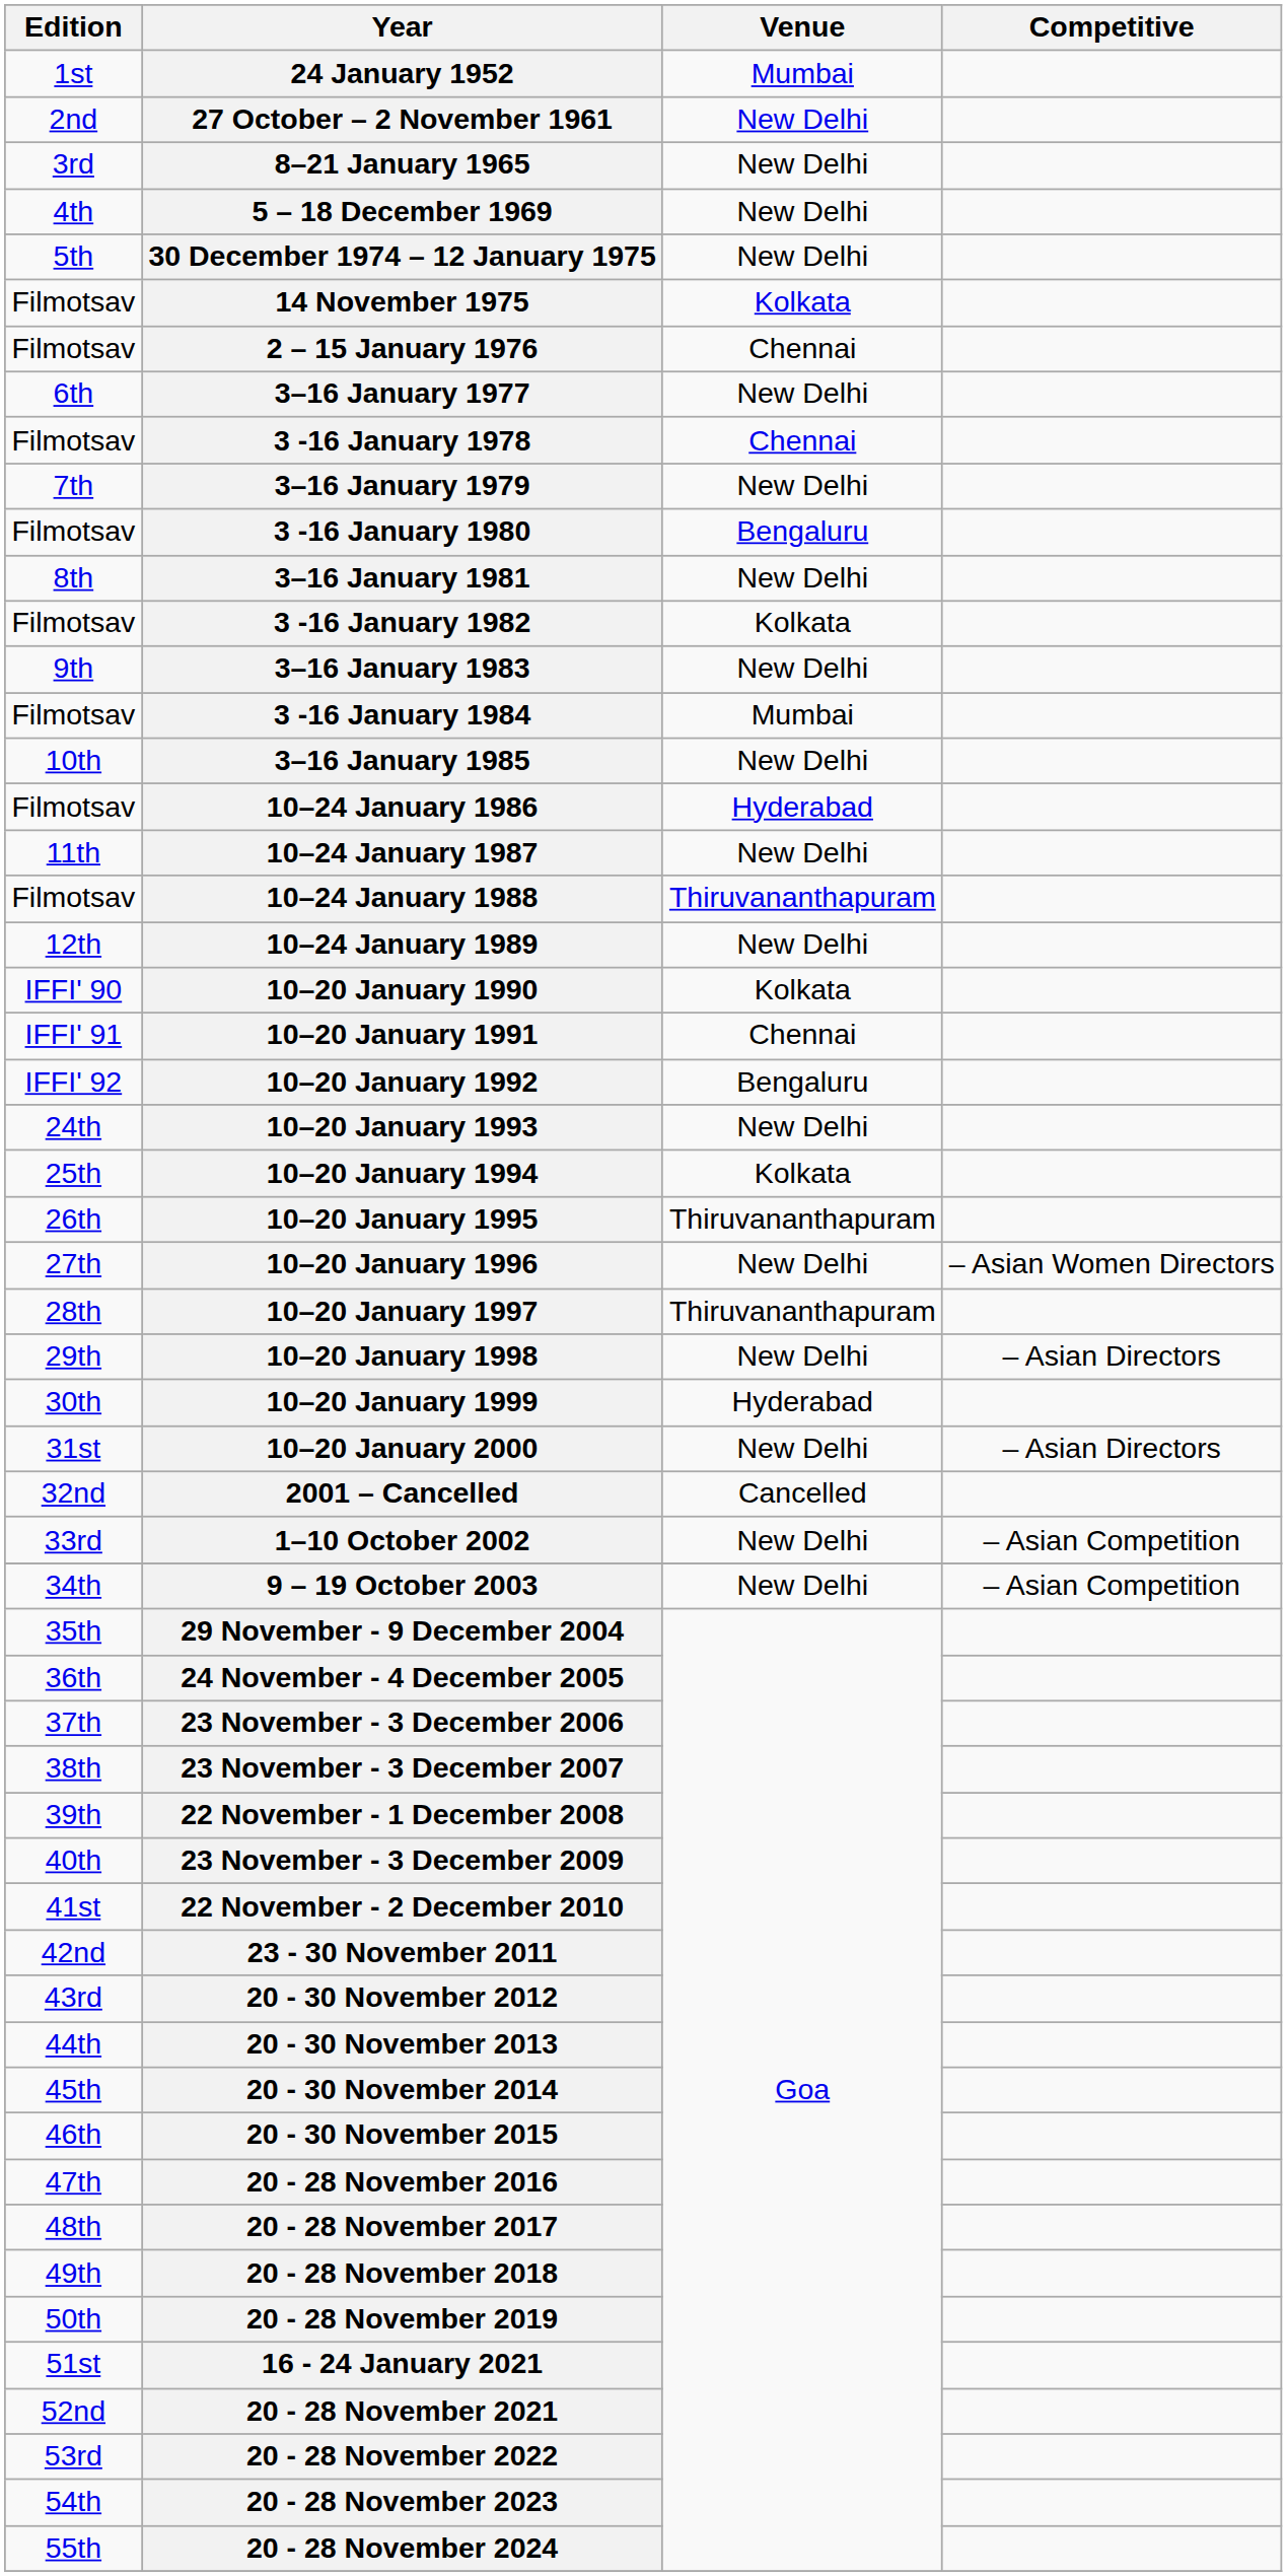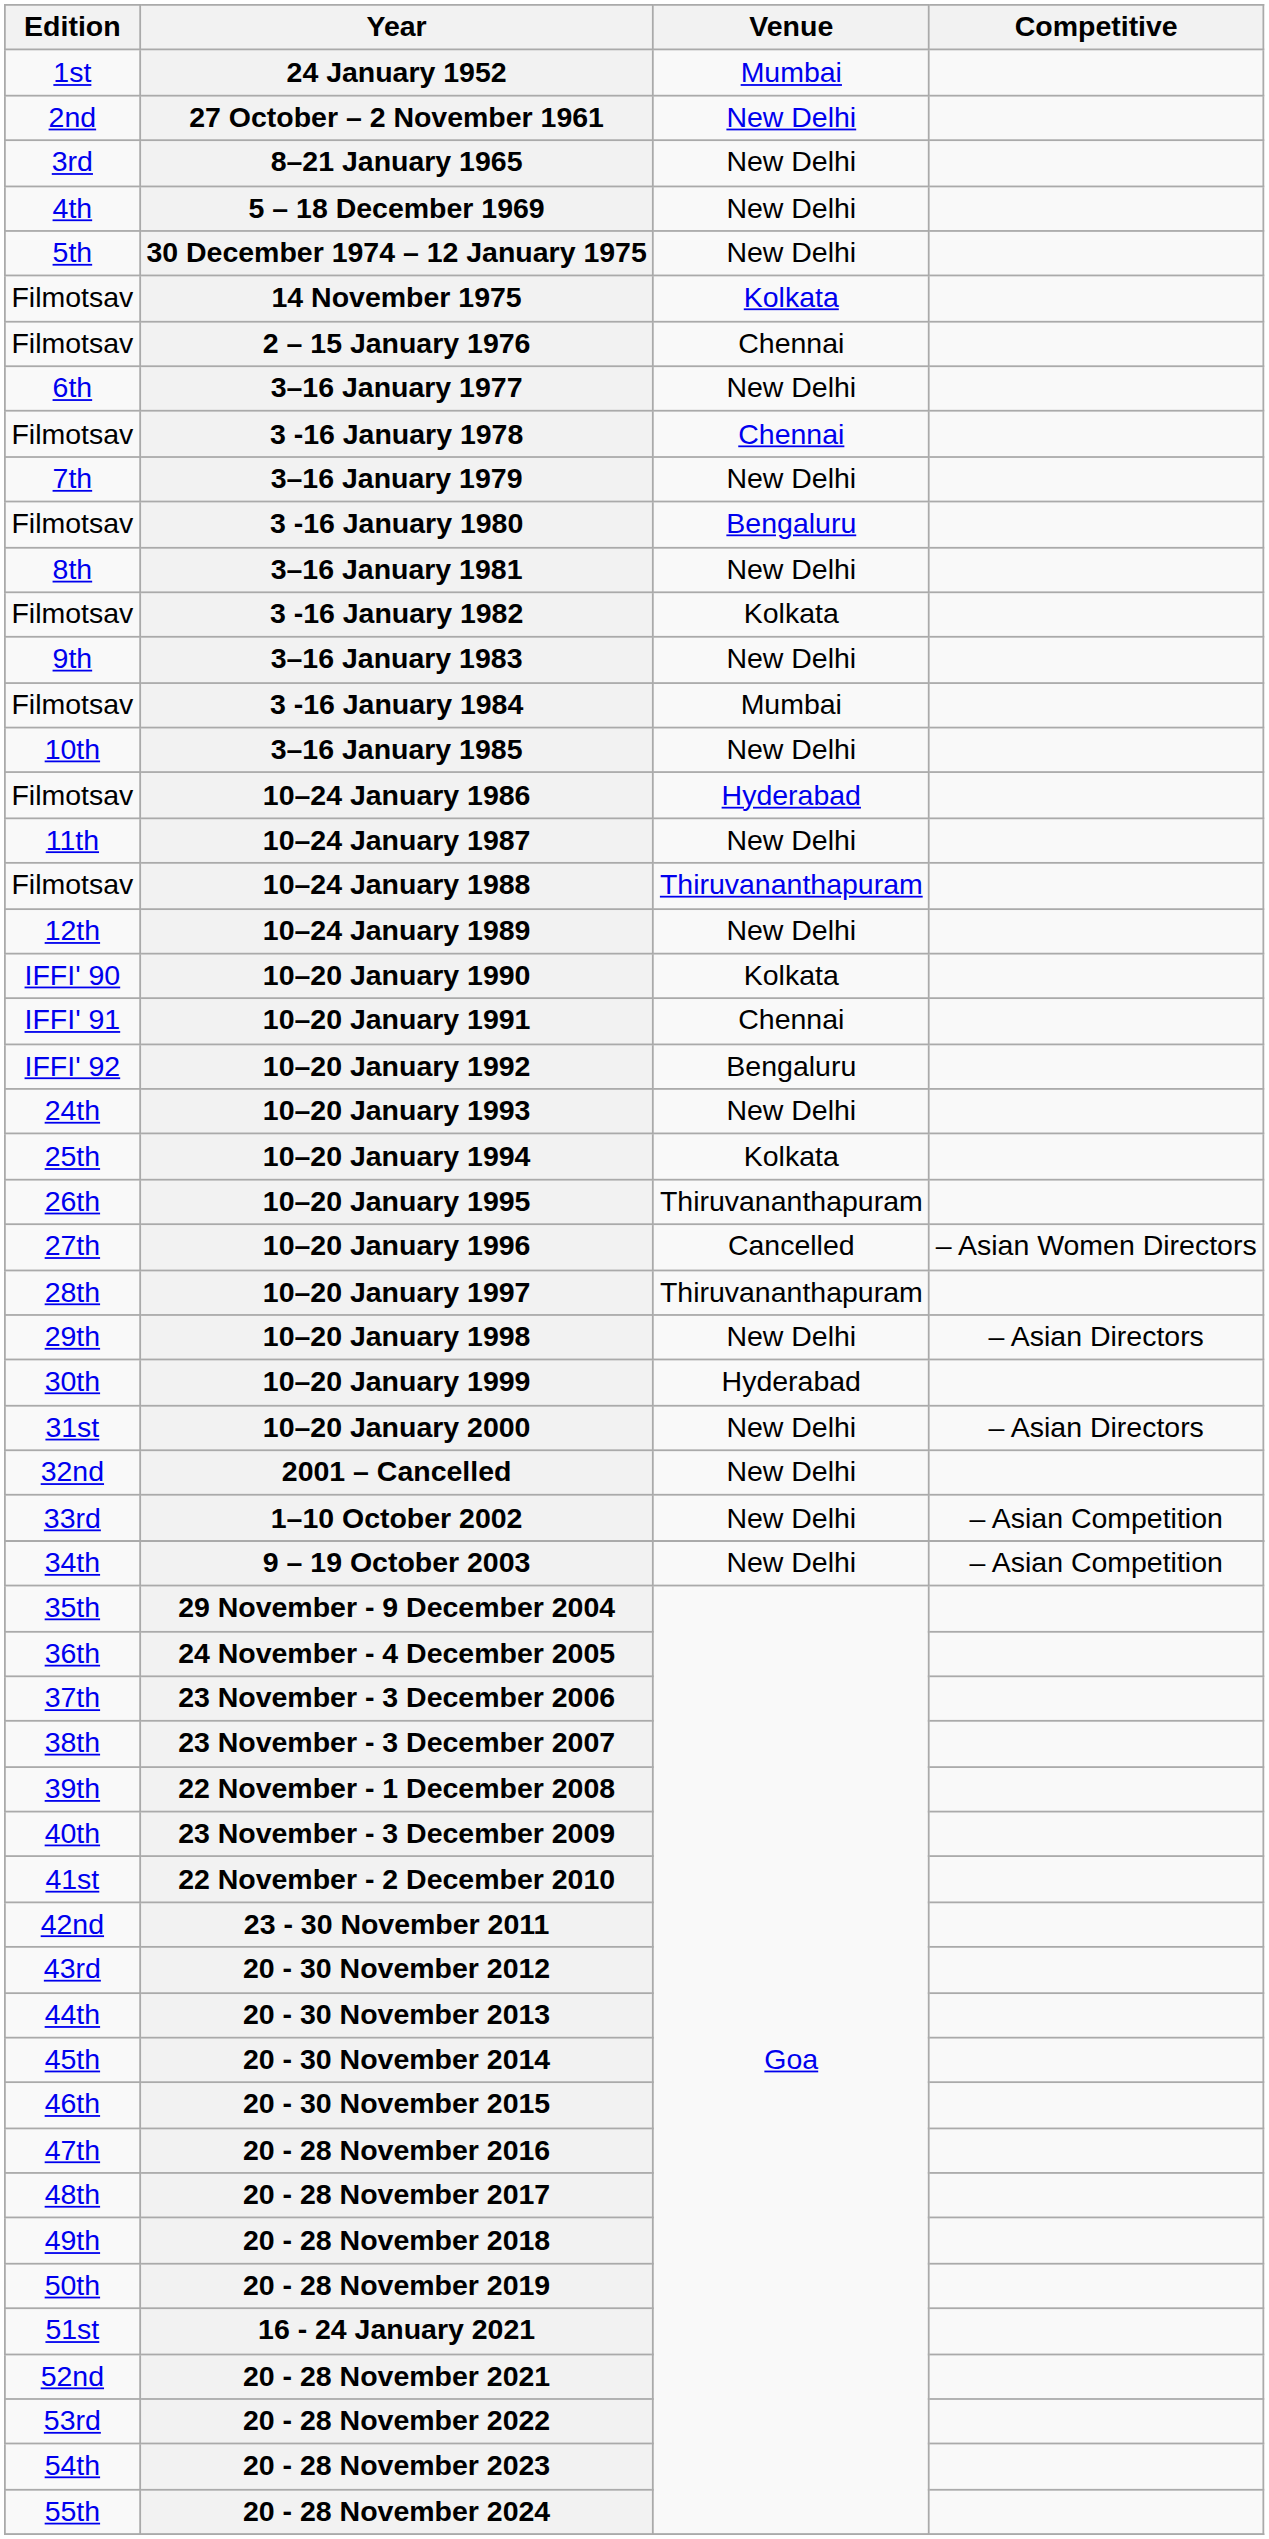10–20 January 1996 | Venue: New Delhi -> Cancelled
2001 – Cancelled | Venue: Cancelled -> New Delhi
